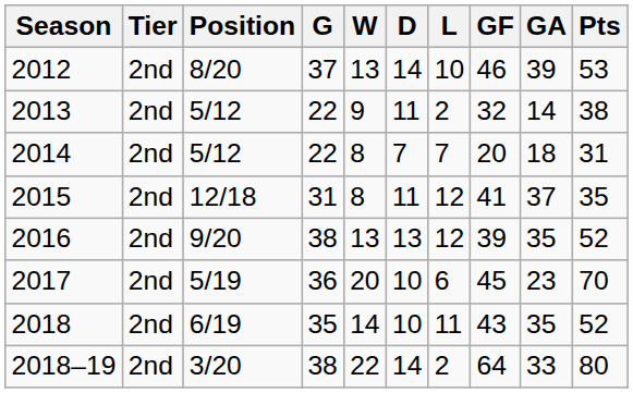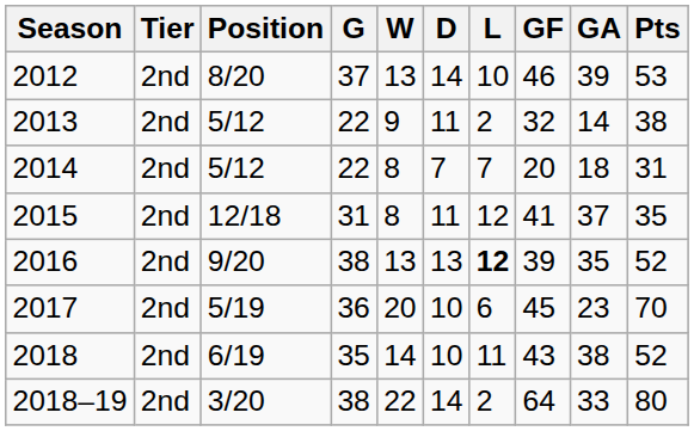2016 | L: normal -> bold
2018 | GA: 35 -> 38
